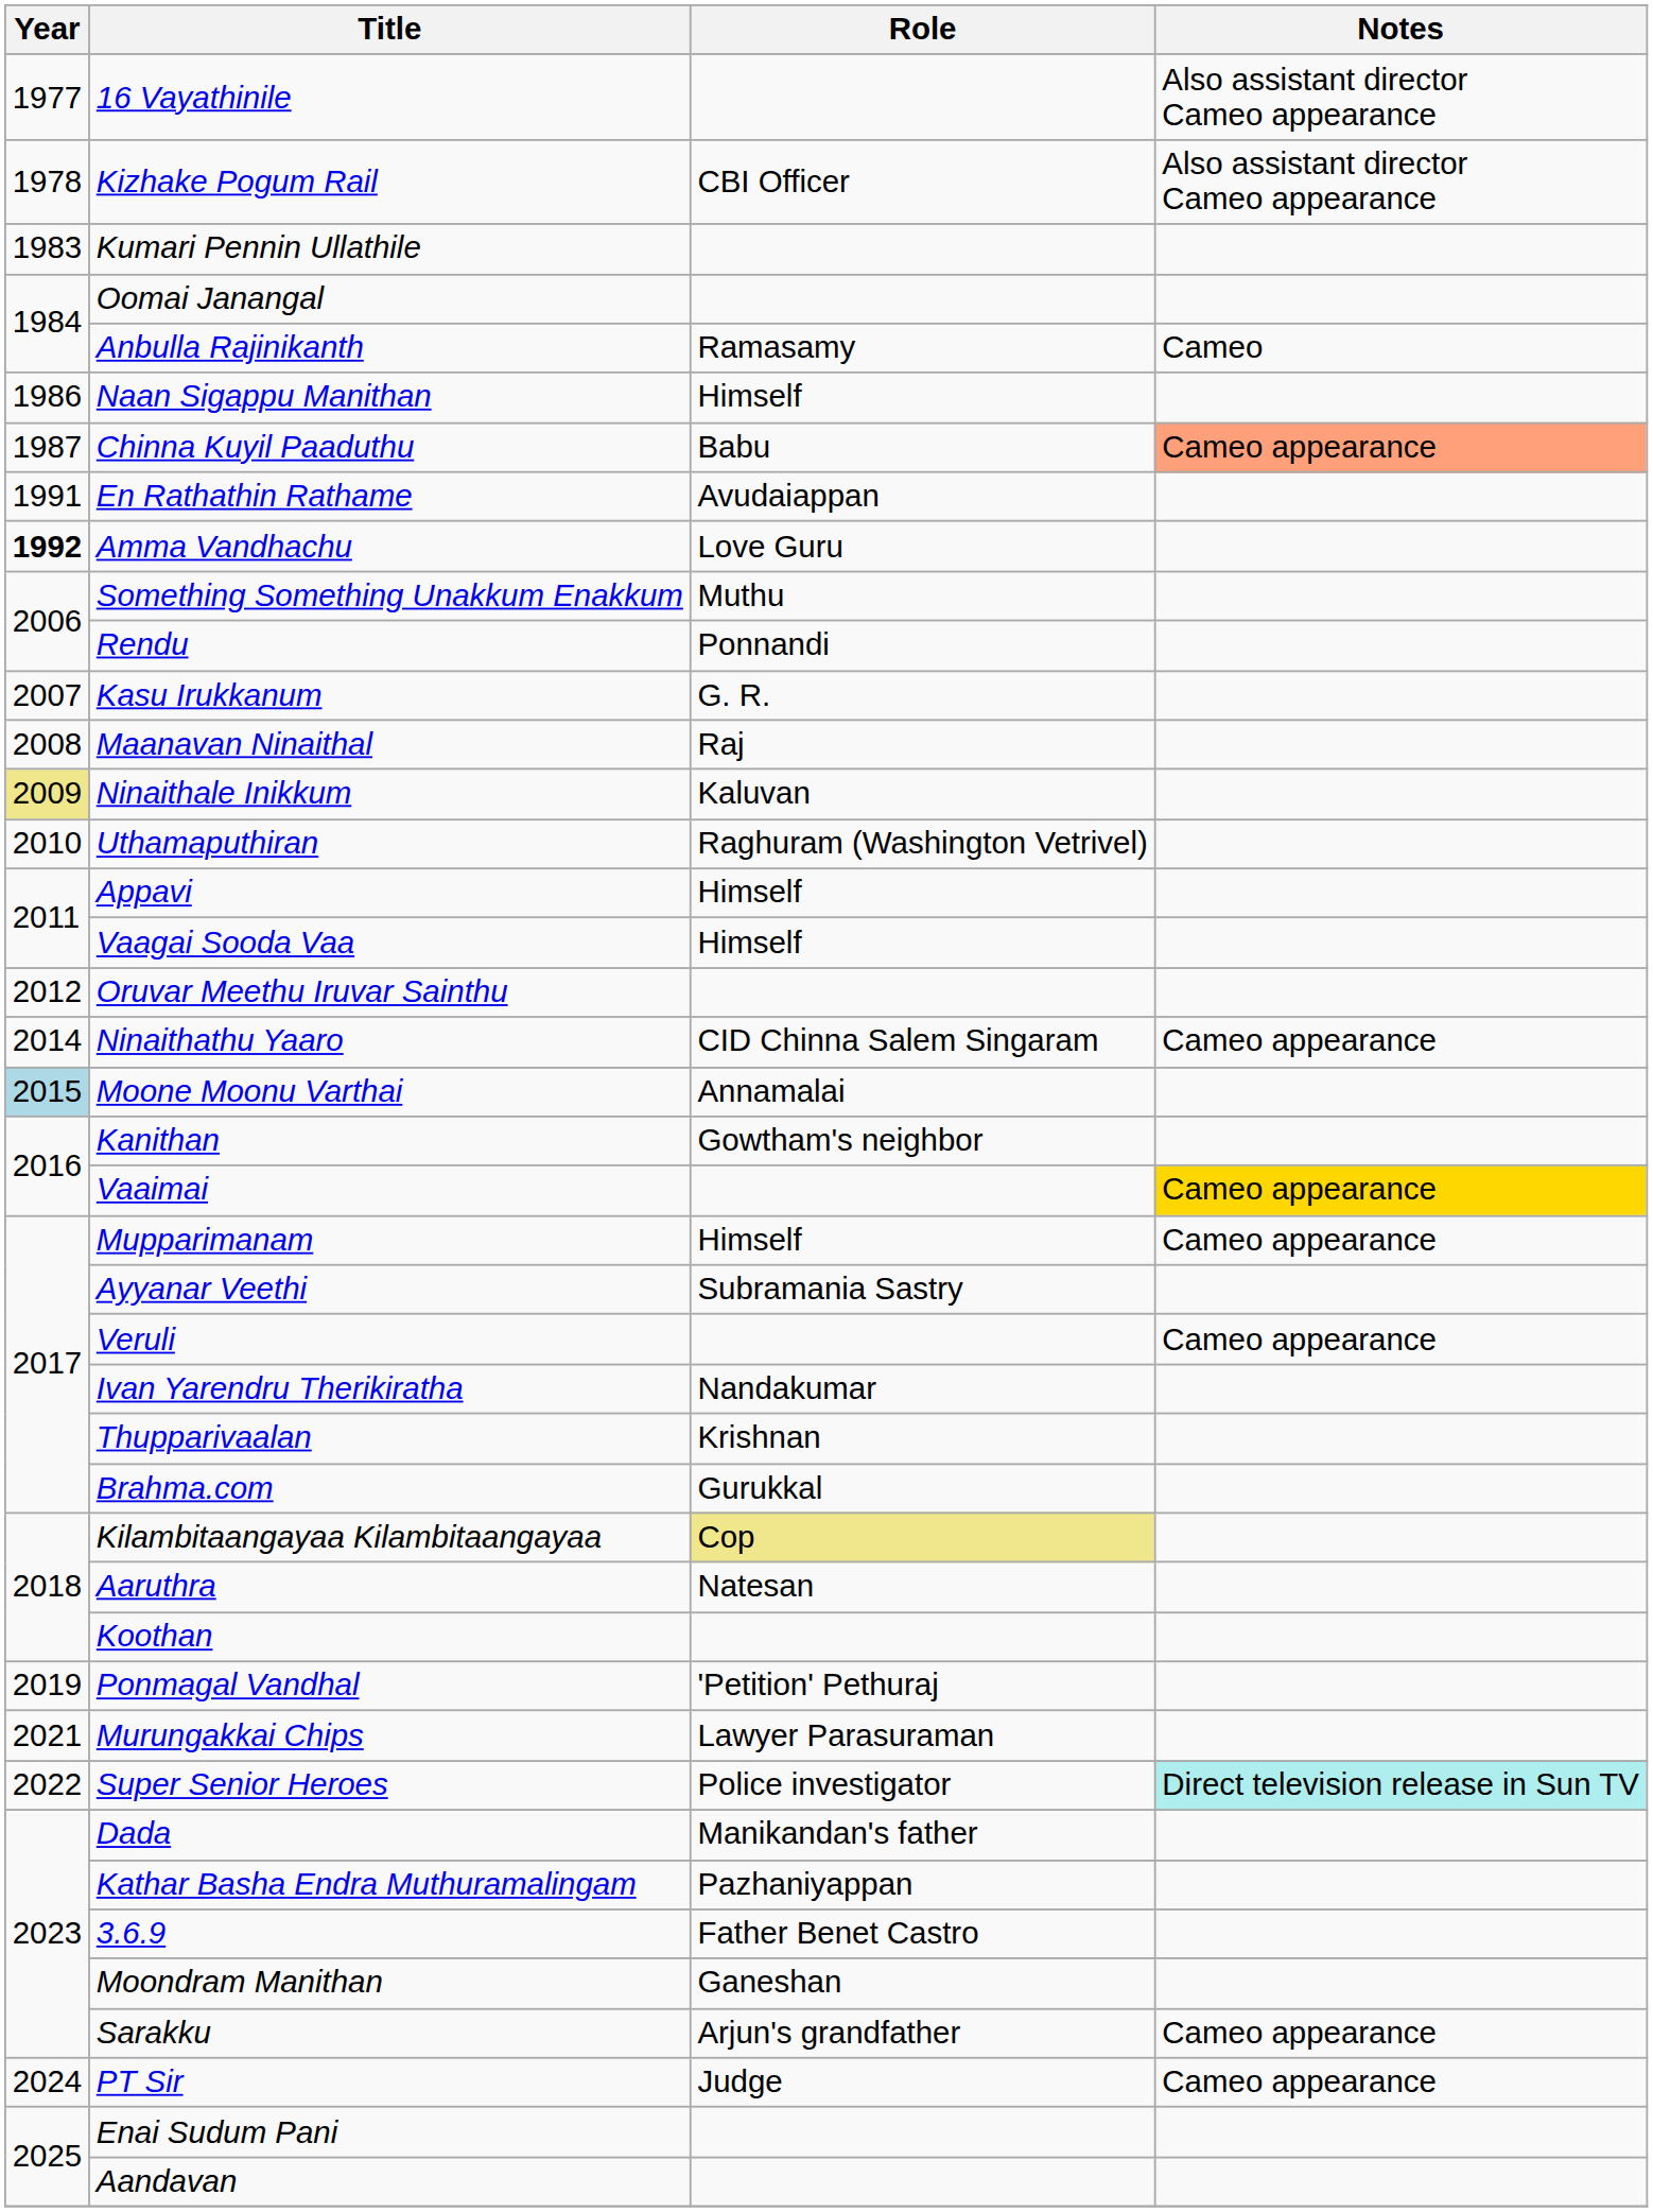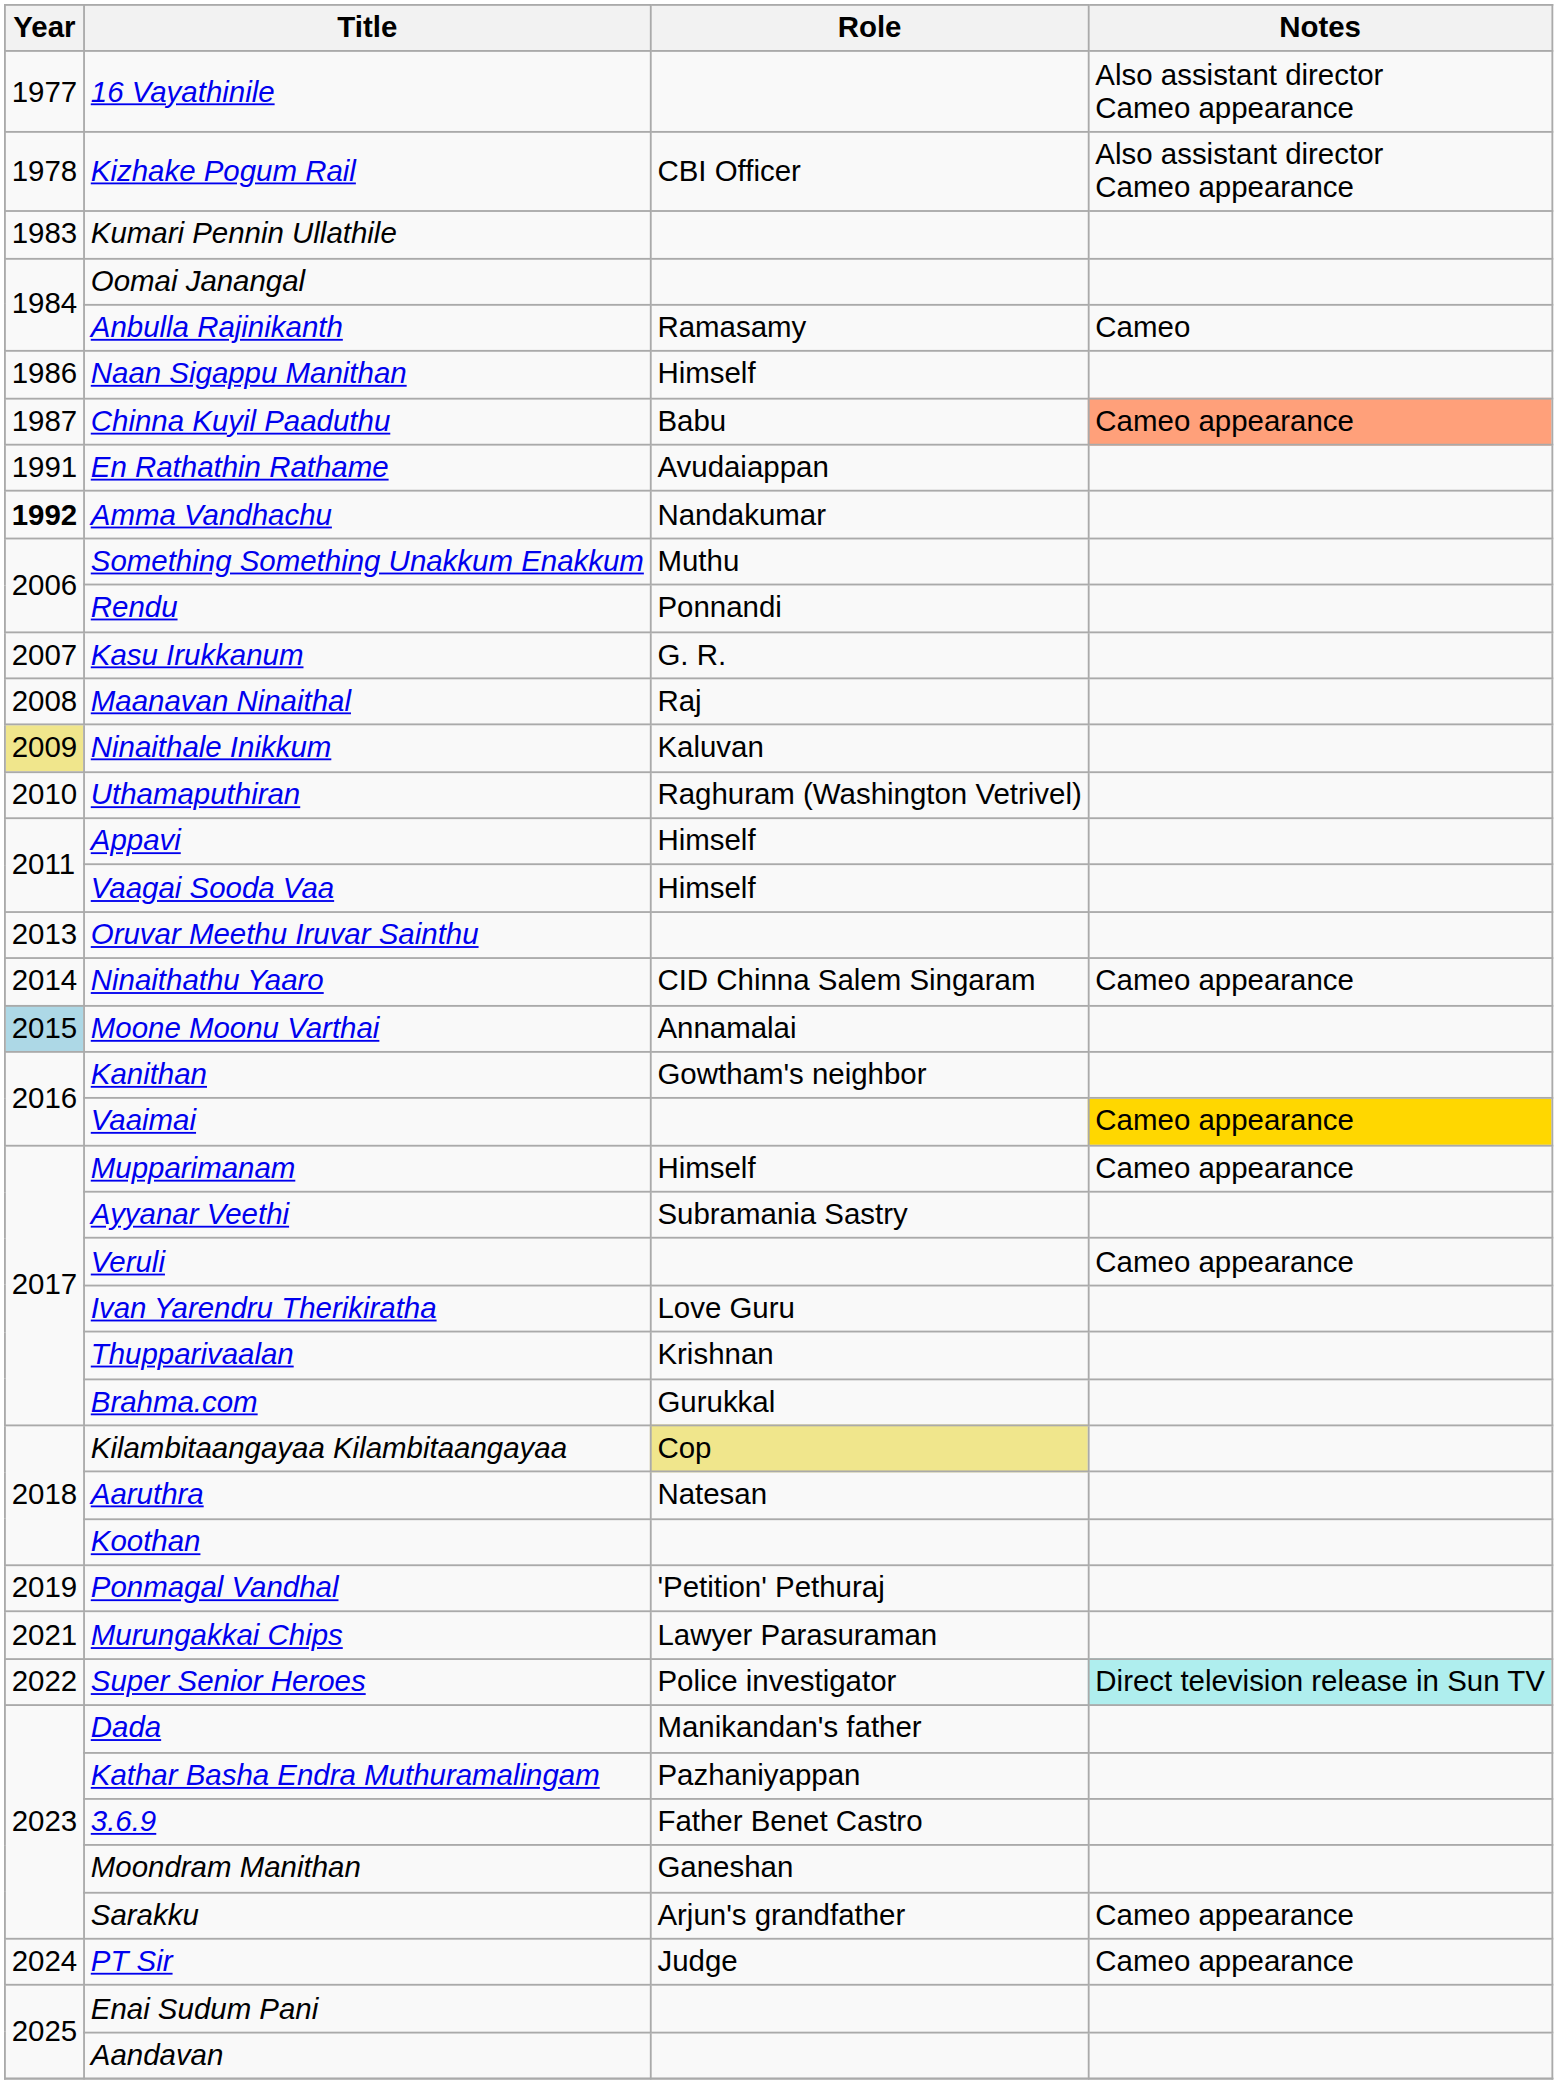Amma Vandhachu | Role: Love Guru -> Nandakumar
Oruvar Meethu Iruvar Sainthu | Year: 2012 -> 2013
Ivan Yarendru Therikiratha | Role: Nandakumar -> Love Guru
